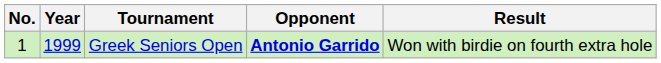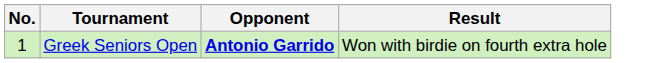- column: Year | 1999
